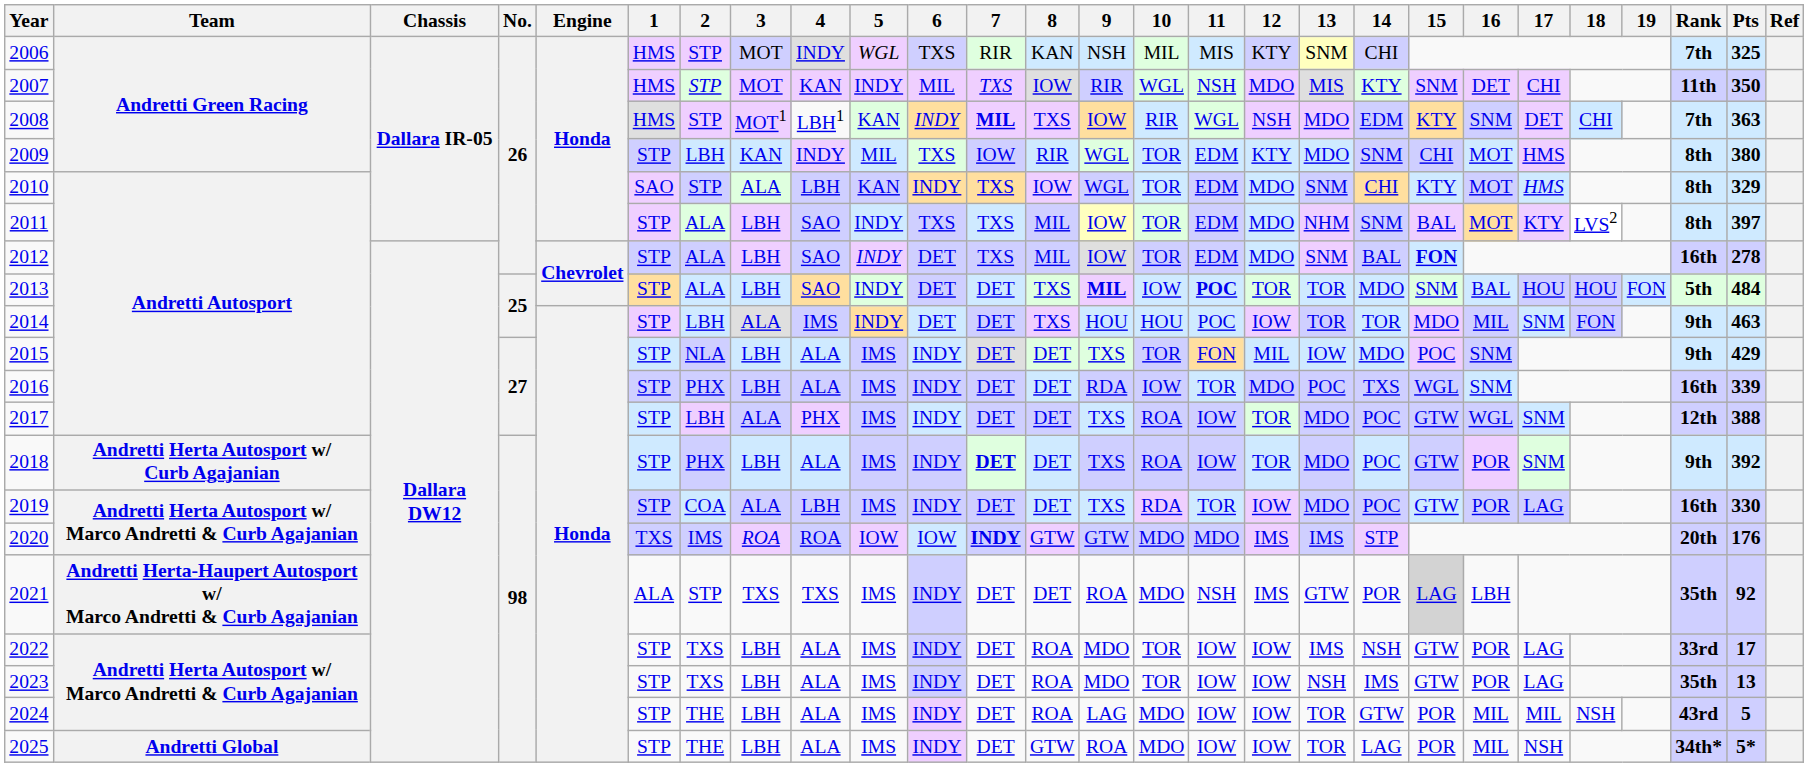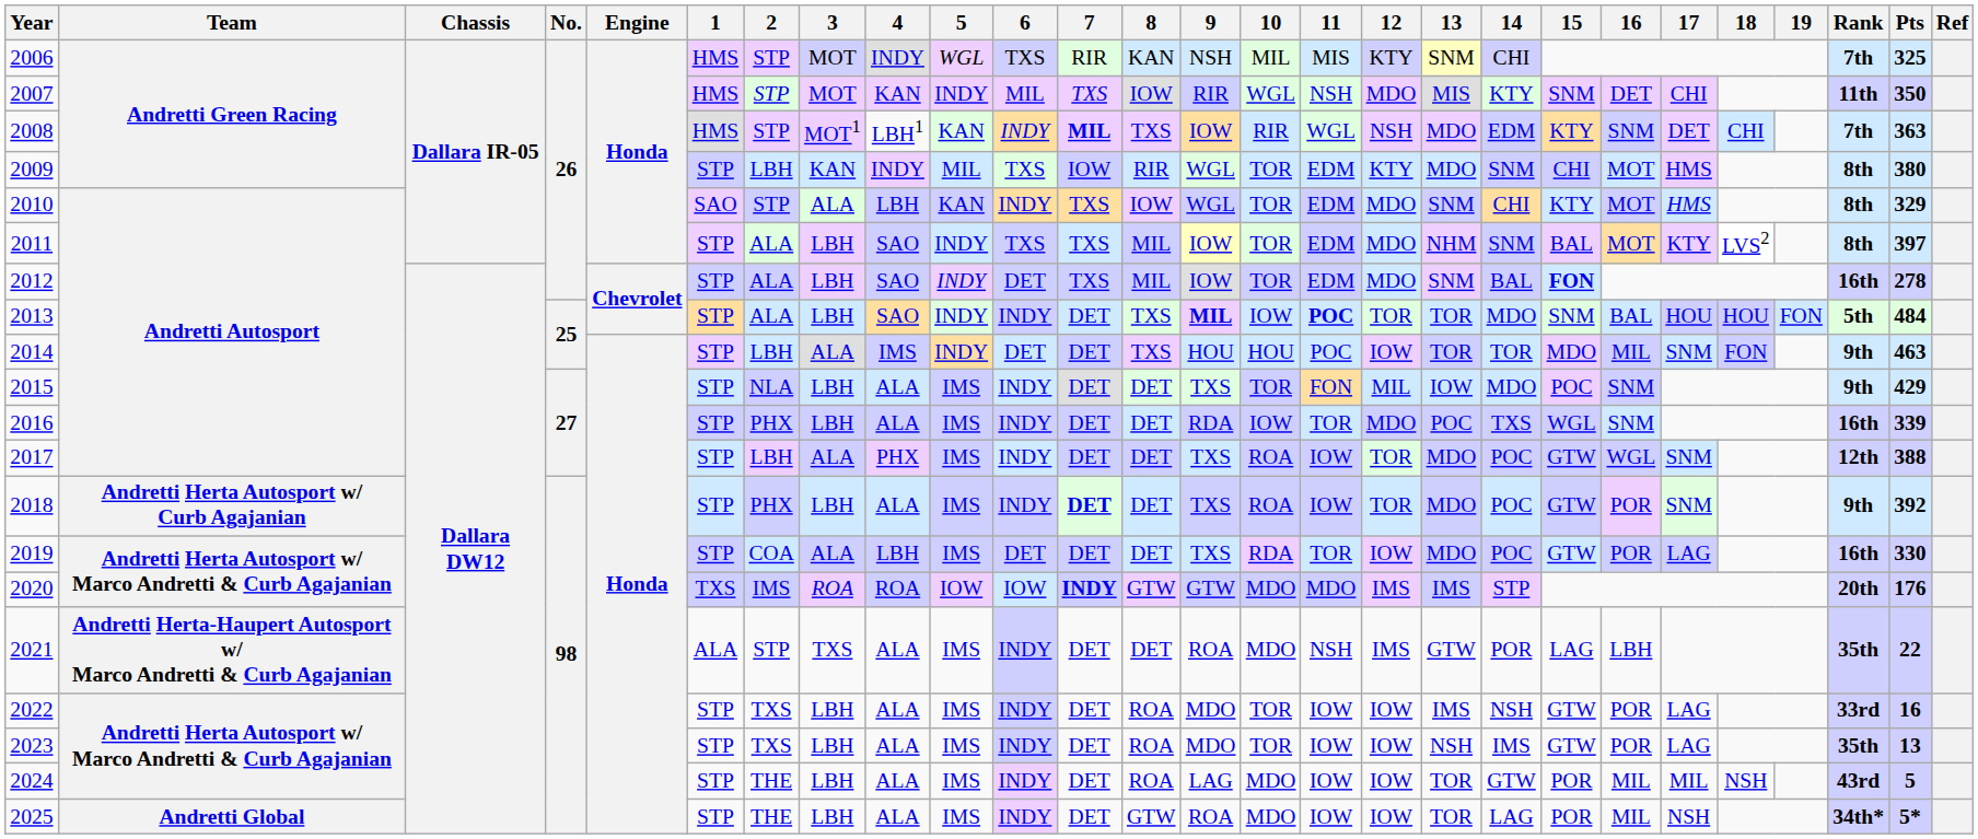2013 | 6: DET -> INDY
2019 | 6: INDY -> DET
2021 | 4: TXS -> ALA
2021 | 15: lightgrey background -> no background
2021 | Pts: 92 -> 22
2022 | Pts: 17 -> 16
